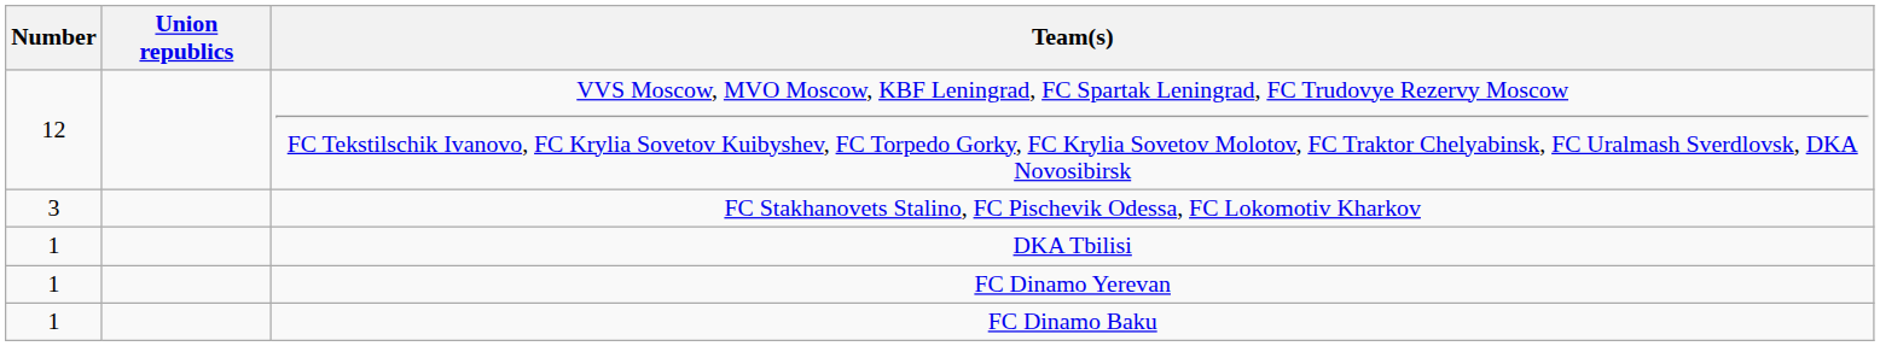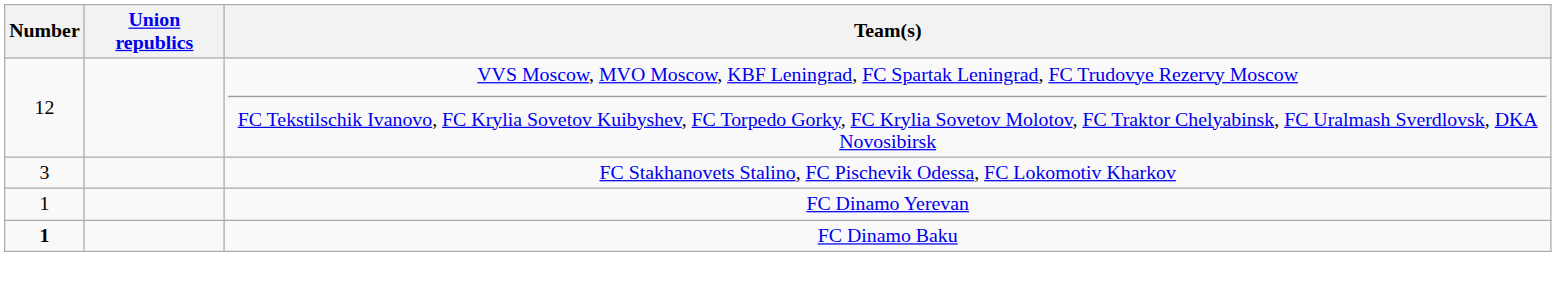- row: 1 | DKA Tbilisi
FC Dinamo Baku | Number: normal -> bold
